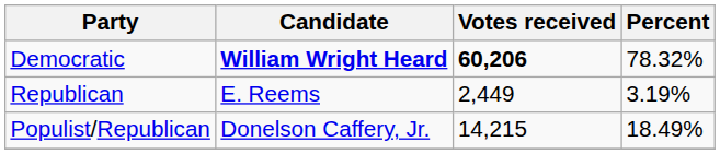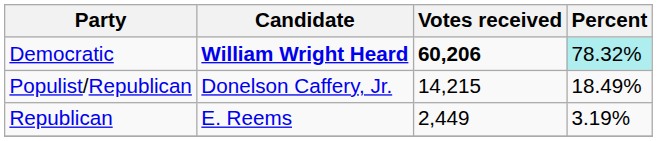Democratic | Percent: no background -> paleturquoise background
rows swapped: Populist/Republican <-> Republican
